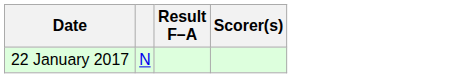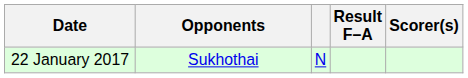+ column: Opponents | Sukhothai
